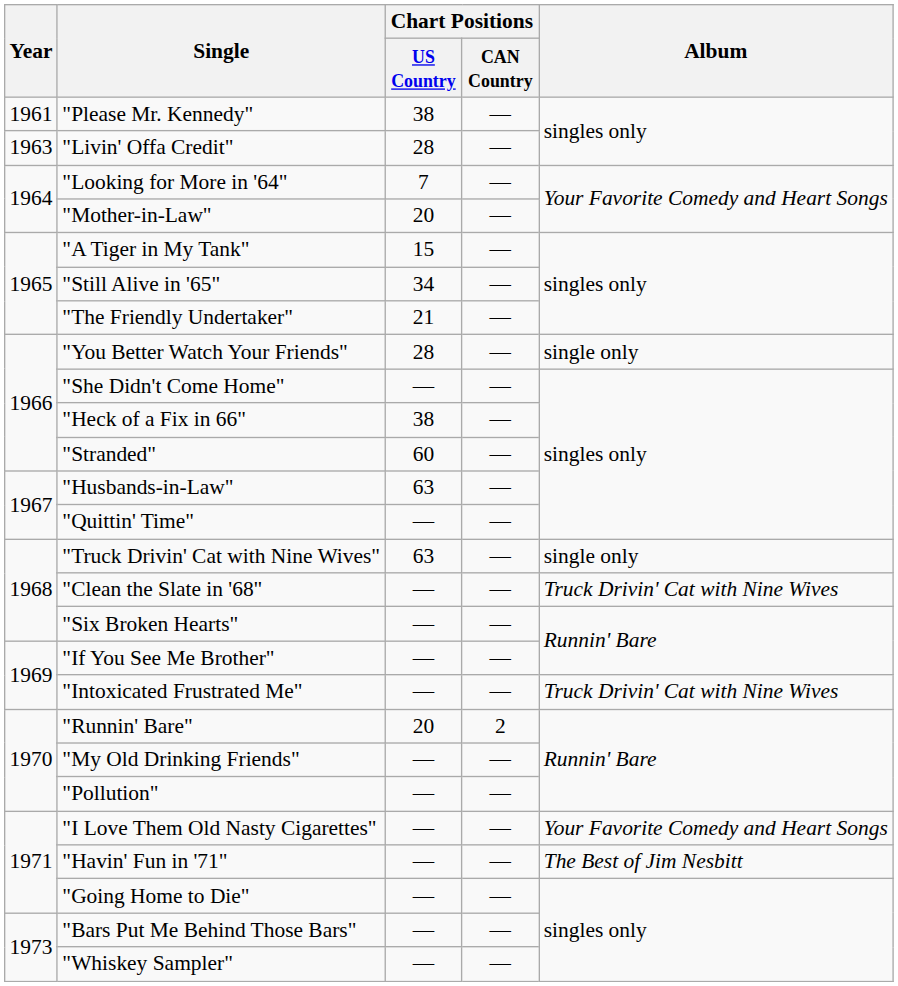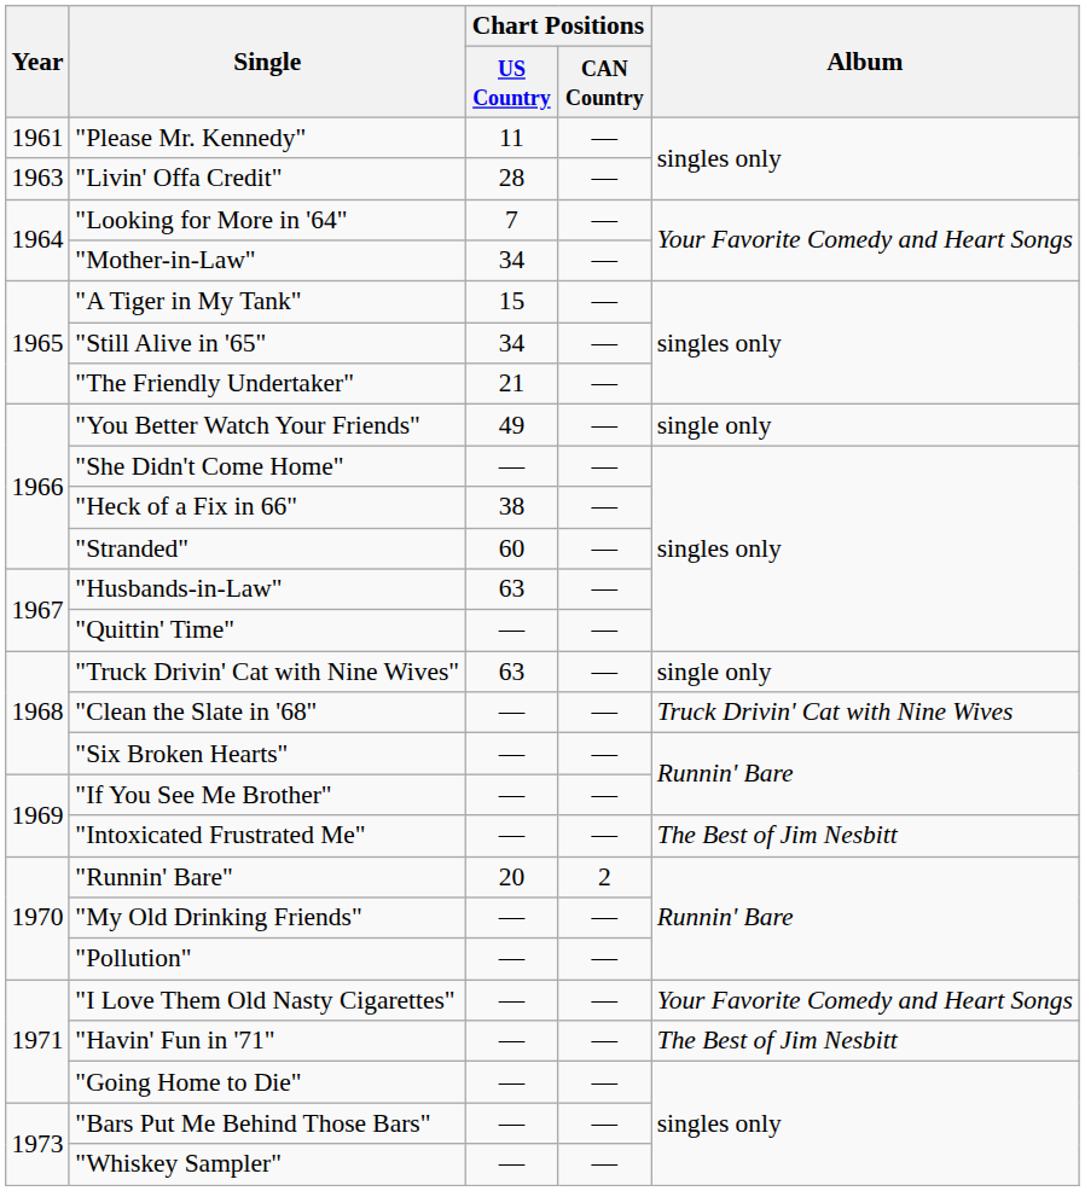"Please Mr. Kennedy" | Chart Positions / US Country: 38 -> 11
"Mother-in-Law" | Chart Positions / US Country: 20 -> 34
"You Better Watch Your Friends" | Chart Positions / US Country: 28 -> 49
"Intoxicated Frustrated Me" | Album: Truck Drivin' Cat with Nine Wives -> The Best of Jim Nesbitt
